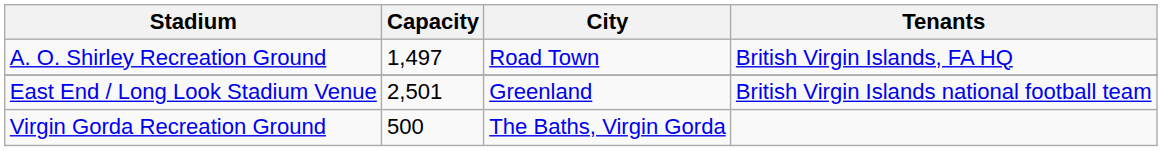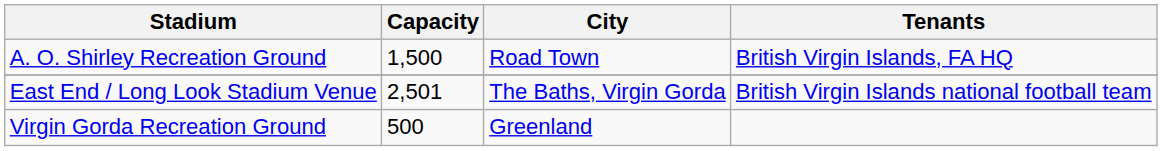A. O. Shirley Recreation Ground | Capacity: 1,497 -> 1,500
East End / Long Look Stadium Venue | City: Greenland -> The Baths, Virgin Gorda
Virgin Gorda Recreation Ground | City: The Baths, Virgin Gorda -> Greenland
